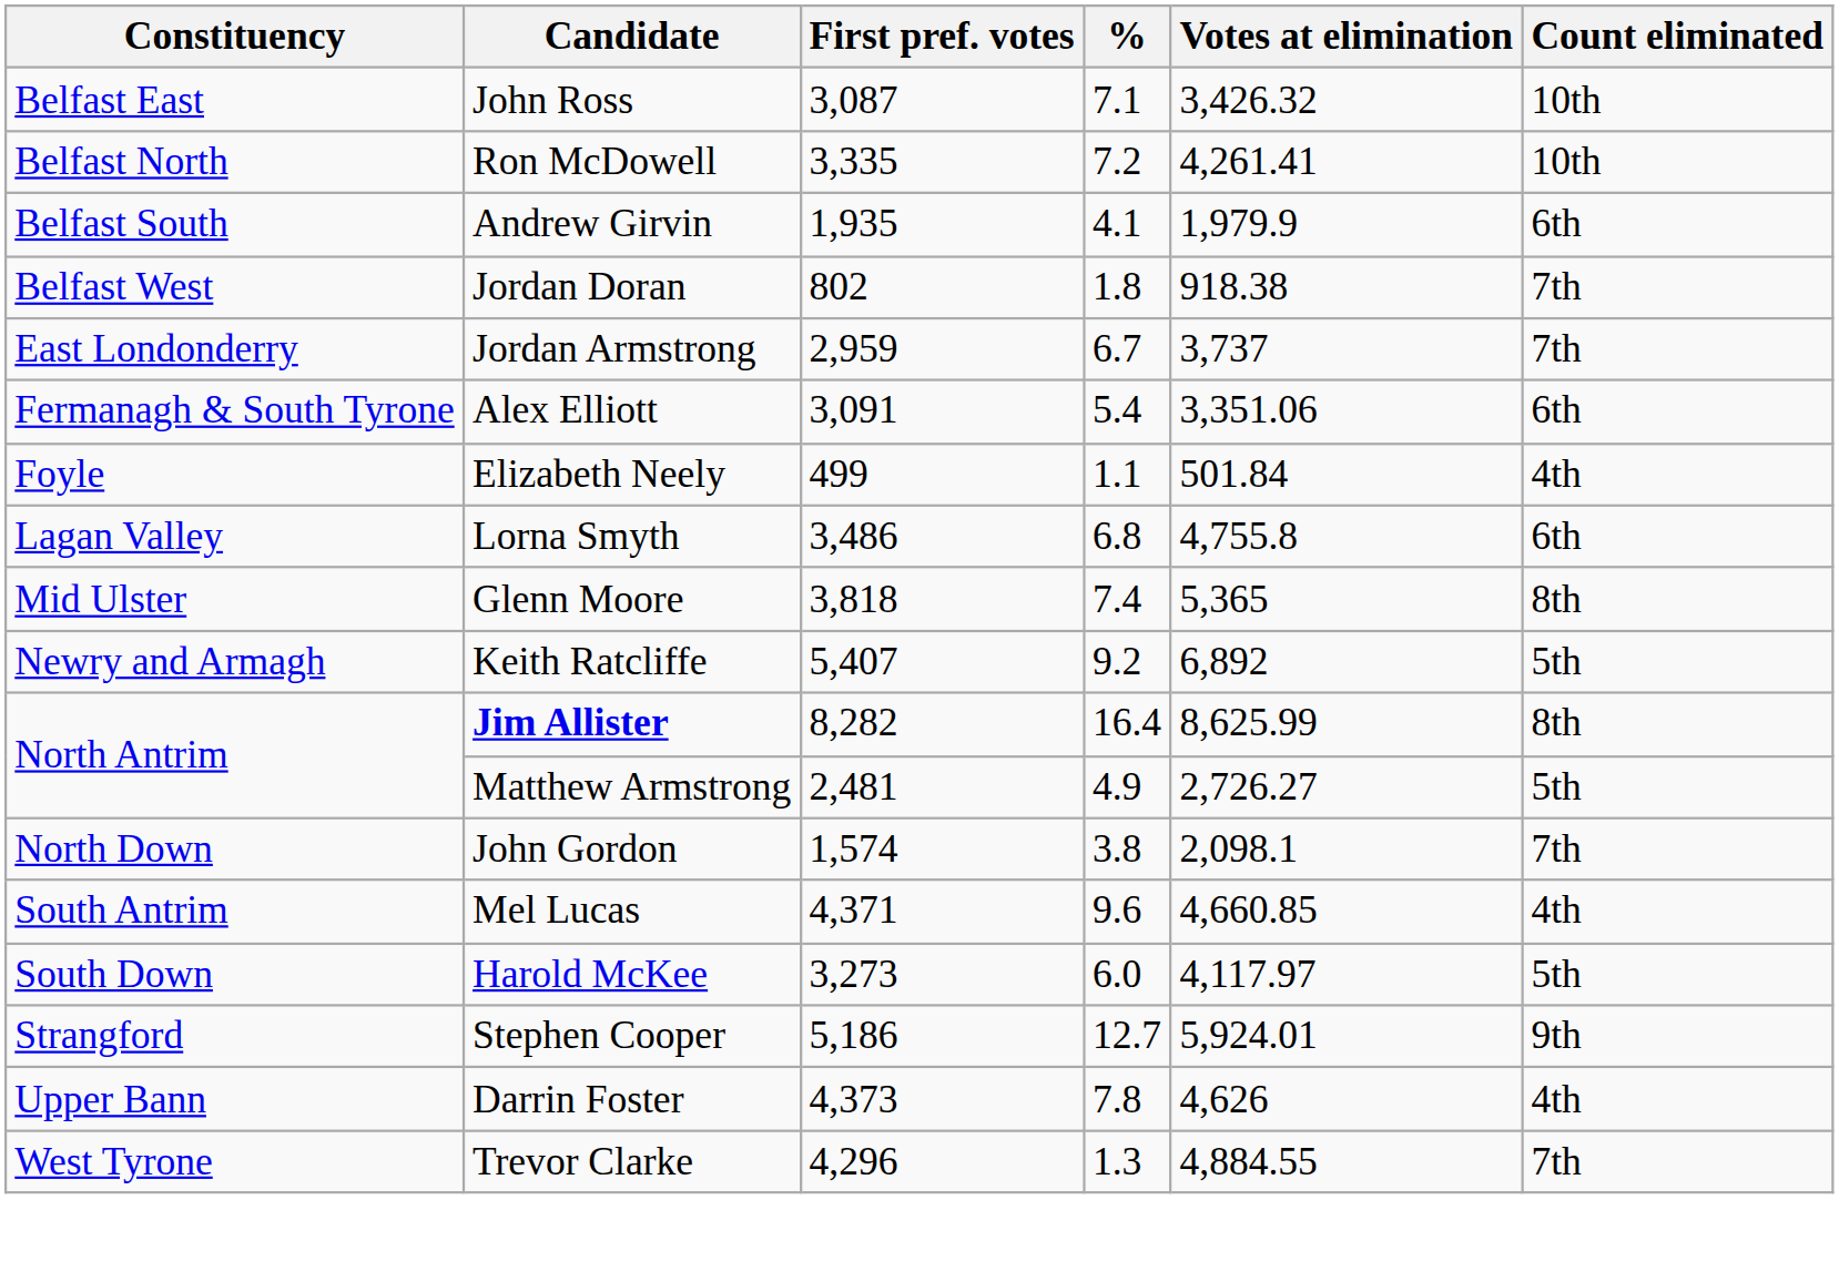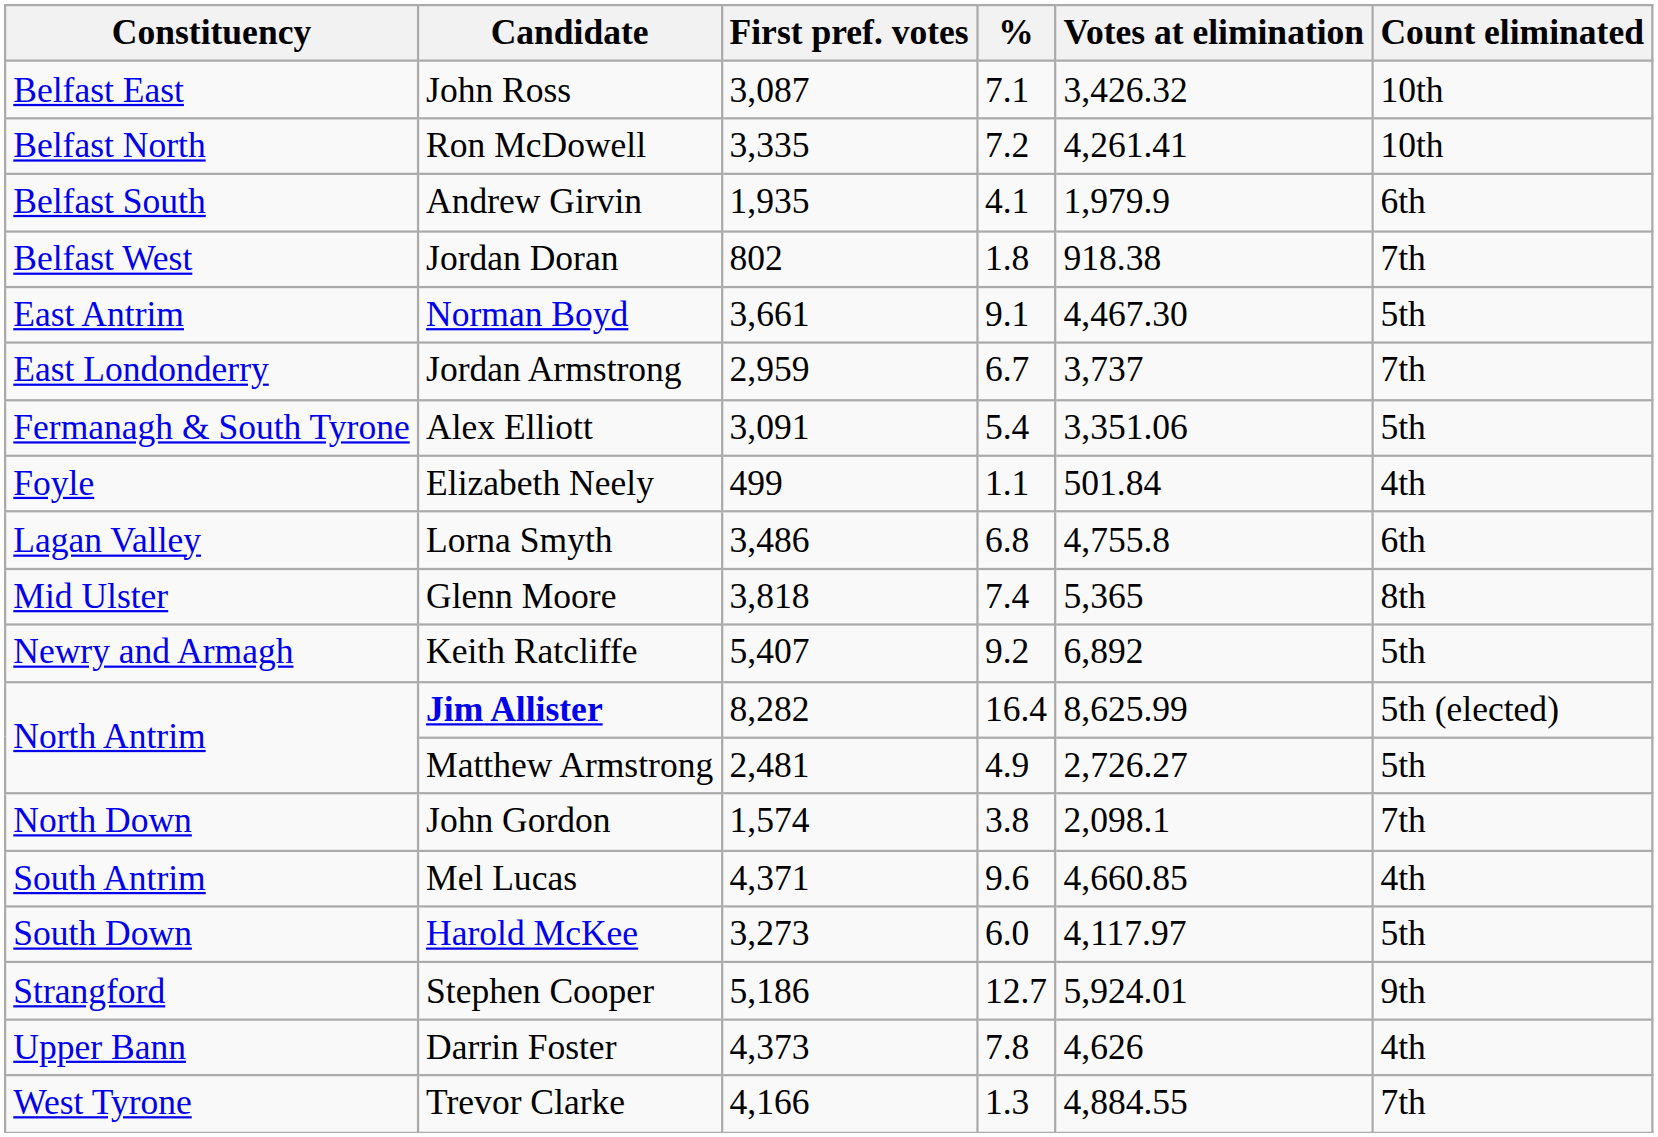+ row: East Antrim | Norman Boyd | 3,661 | 9.1 | 4,467.30 | 5th
Alex Elliott | Count eliminated: 6th -> 5th
Jim Allister | Count eliminated: 8th -> 5th (elected)
Trevor Clarke | First pref. votes: 4,296 -> 4,166
